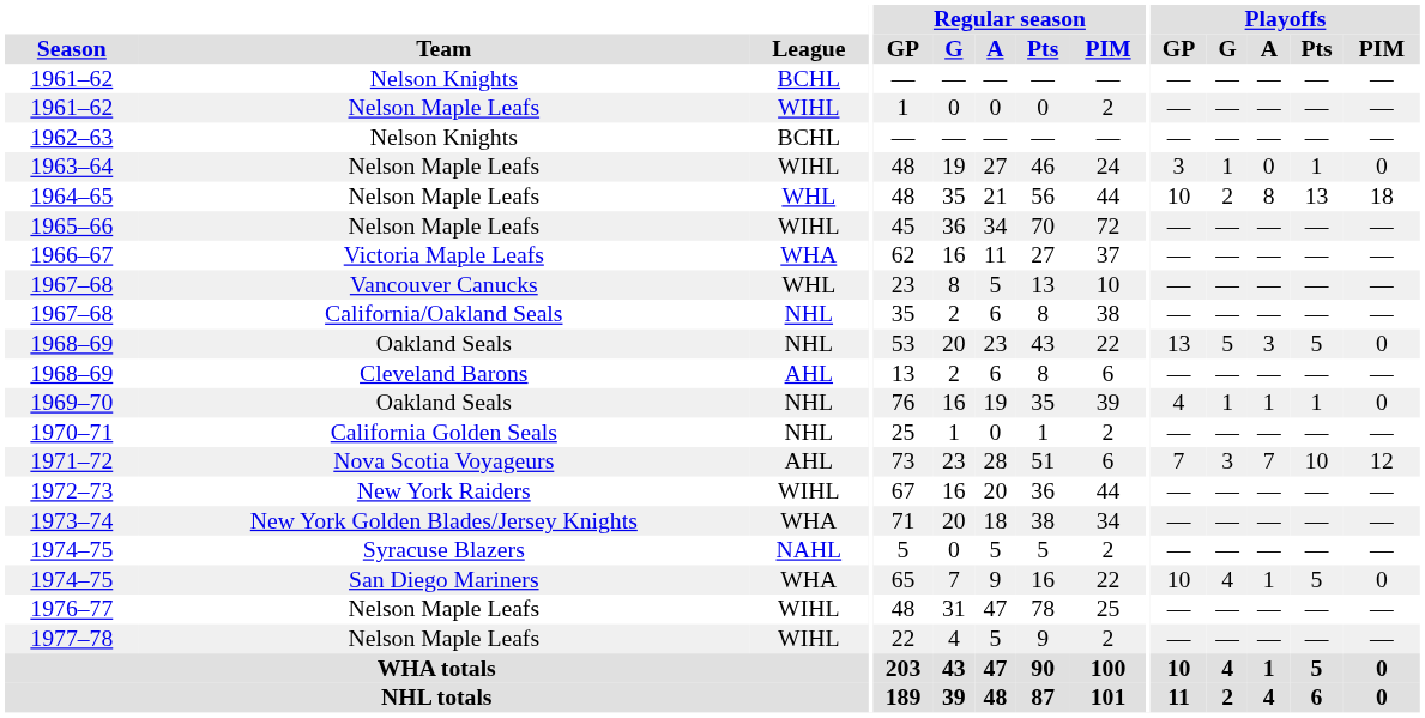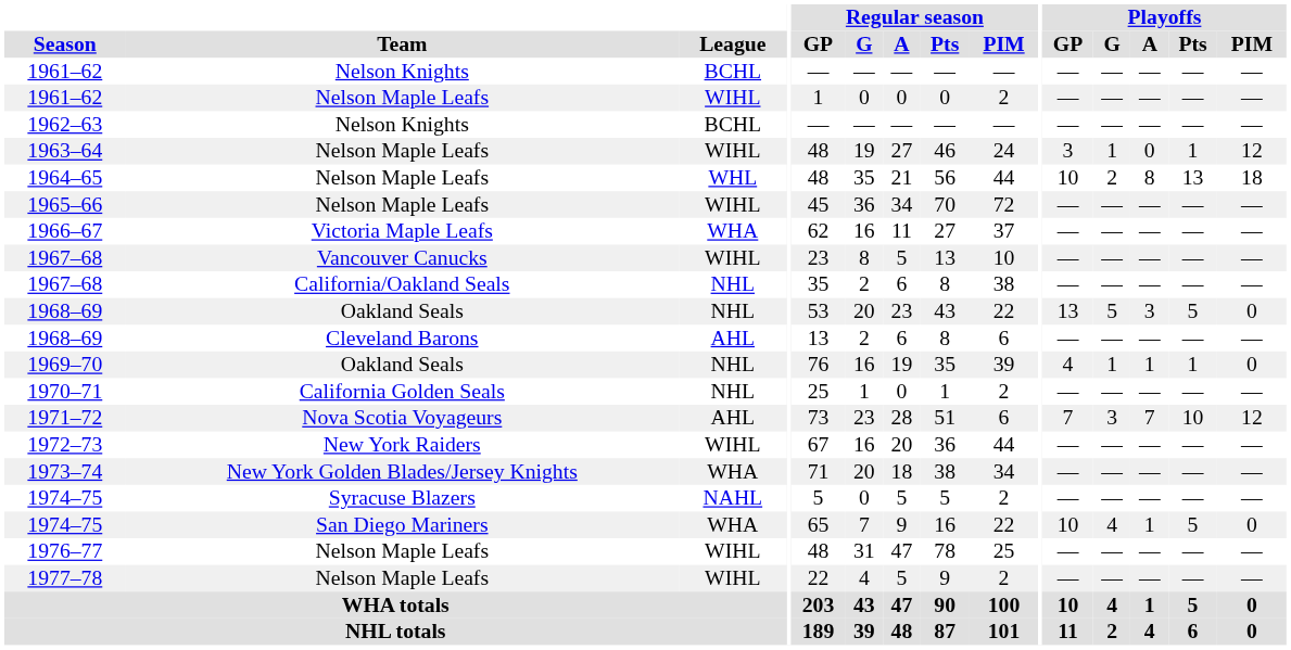1963–64 | Playoffs / PIM: 0 -> 12
1967–68 / Vancouver Canucks | League: WHL -> WIHL
